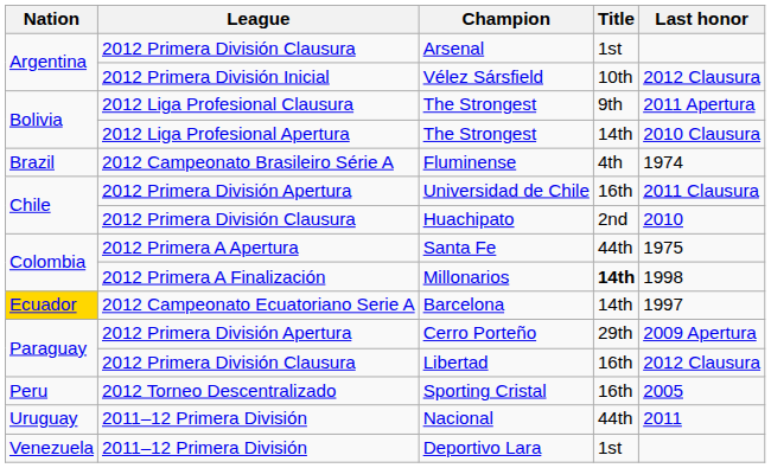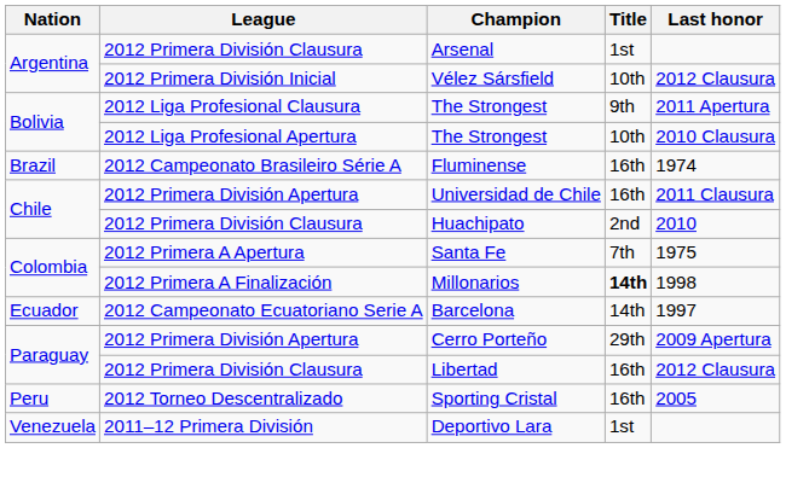2012 Liga Profesional Apertura / The Strongest | Title: 14th -> 10th
Fluminense | Title: 4th -> 16th
Santa Fe | Title: 44th -> 7th
Barcelona | Nation: gold background -> no background
- row: Uruguay | 2011–12 Primera División | Nacional | 44th | 2011
